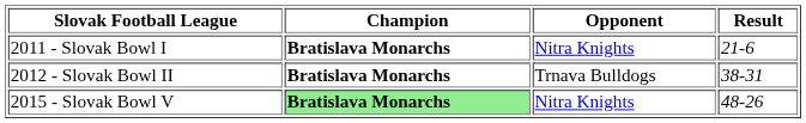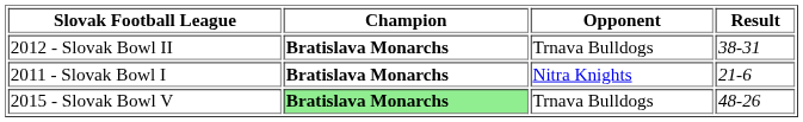rows swapped: 2011 - Slovak Bowl I <-> 2012 - Slovak Bowl II
2015 - Slovak Bowl V | Opponent: Nitra Knights -> Trnava Bulldogs
